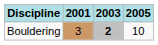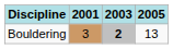Bouldering | 2005: 10 -> 13
